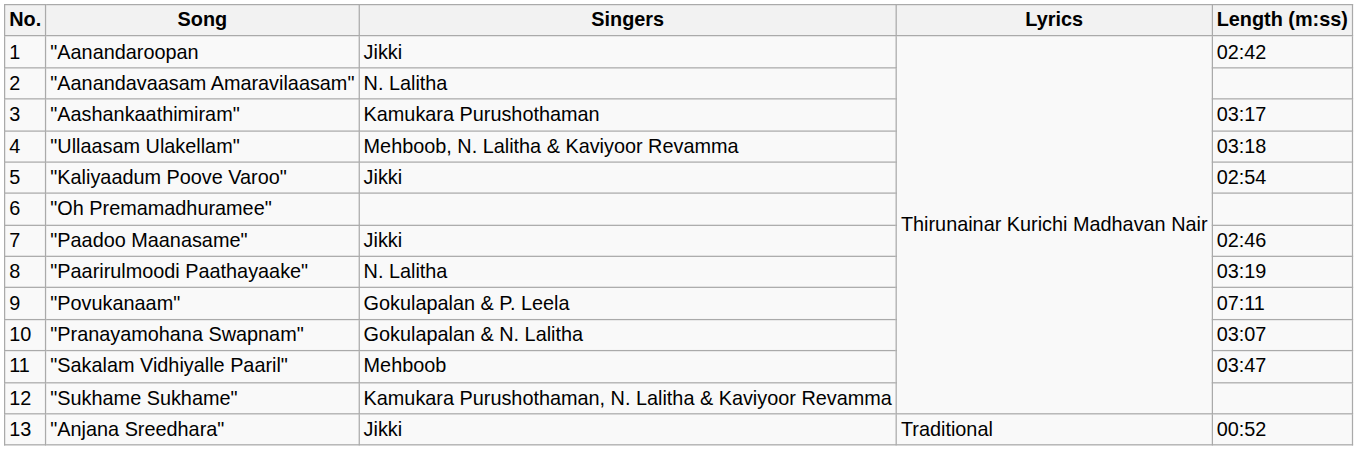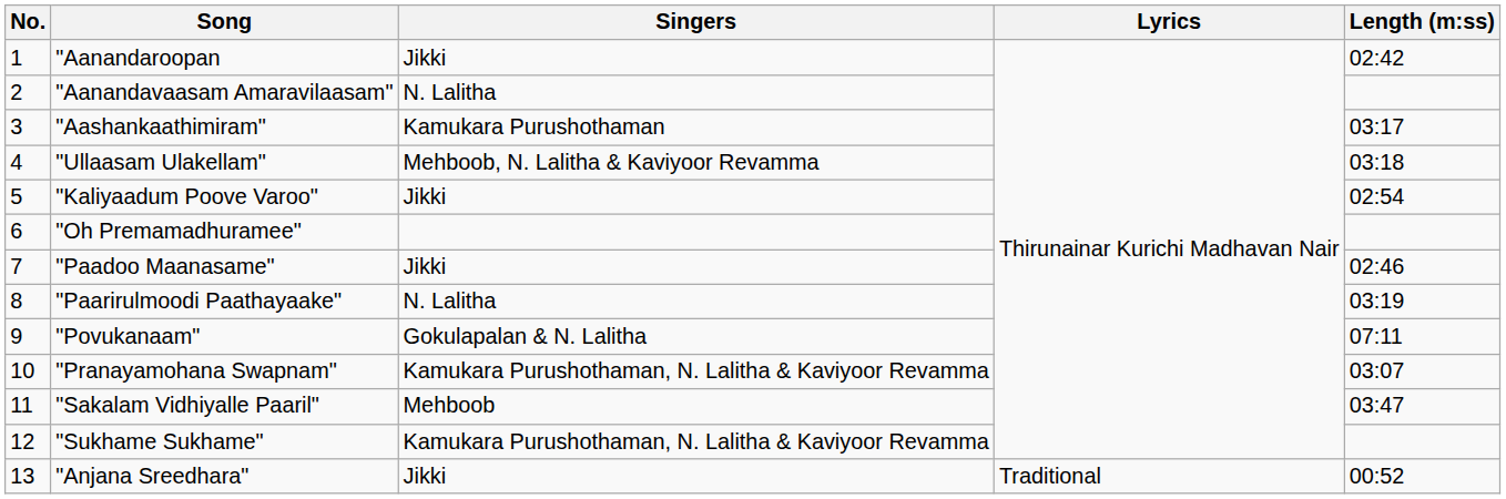"Povukanaam" | Singers: Gokulapalan & P. Leela -> Gokulapalan & N. Lalitha
"Pranayamohana Swapnam" | Singers: Gokulapalan & N. Lalitha -> Kamukara Purushothaman, N. Lalitha & Kaviyoor Revamma
